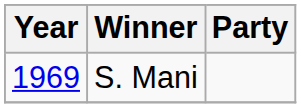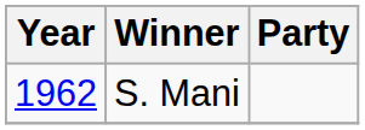S. Mani | Year: 1969 -> 1962
